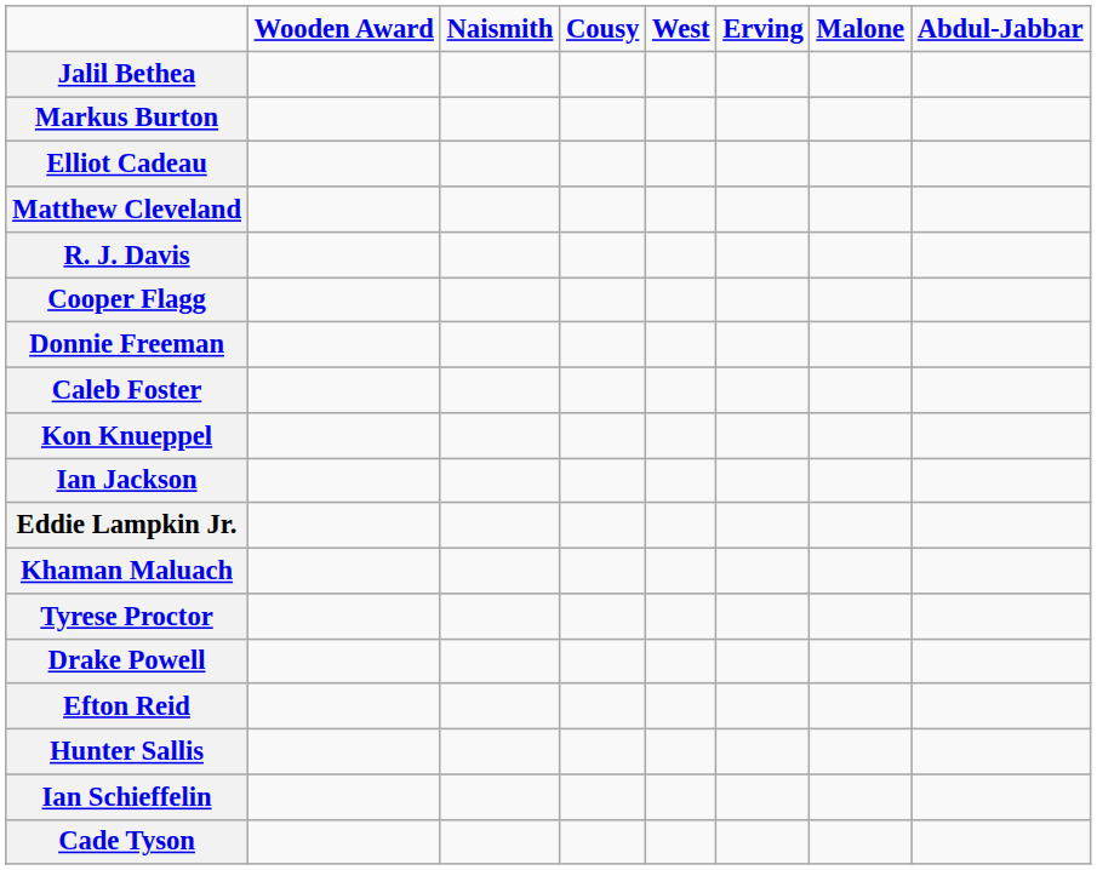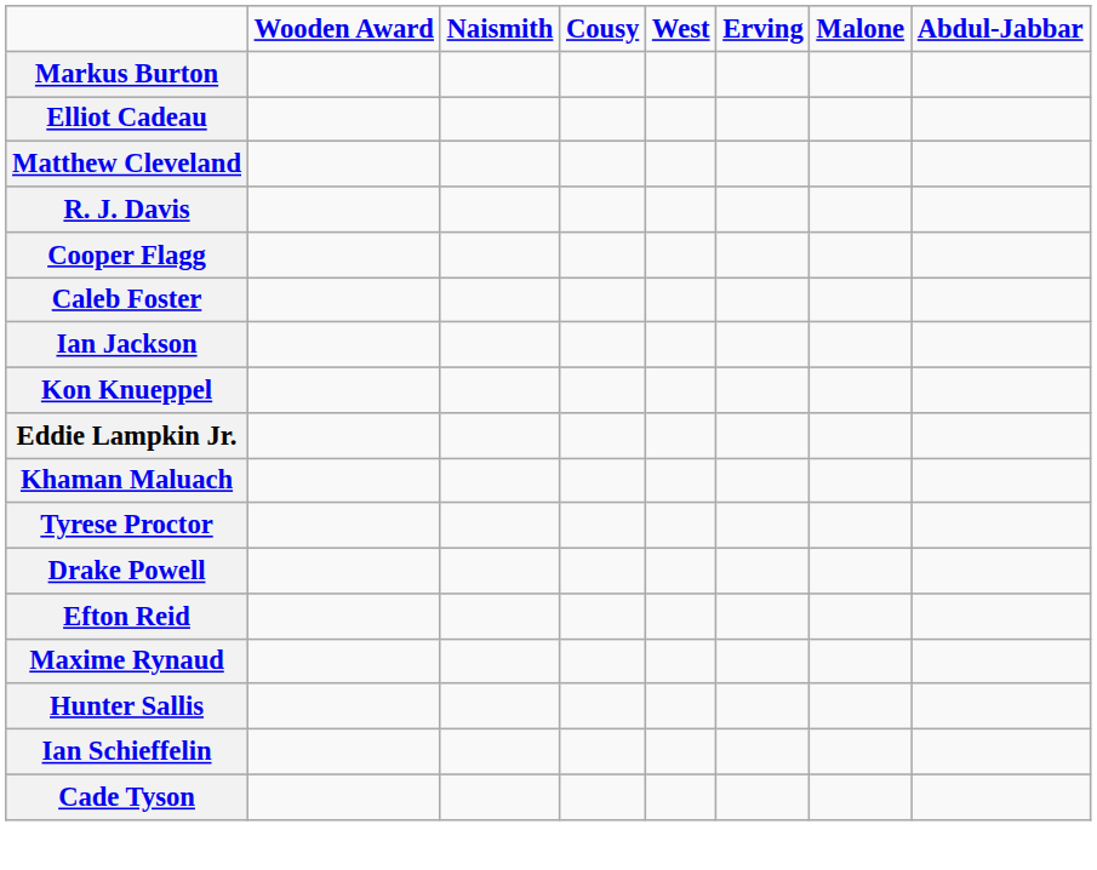- row: Jalil Bethea
- row: Donnie Freeman
rows swapped: Ian Jackson <-> Kon Knueppel
+ row: Maxime Rynaud
